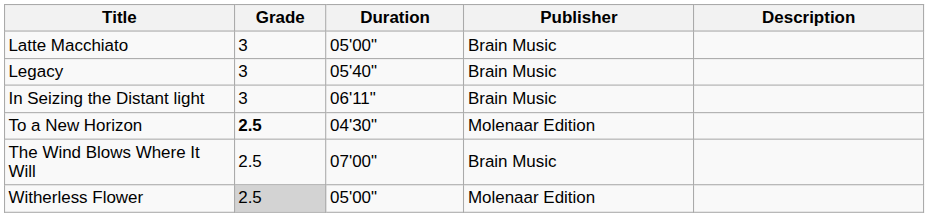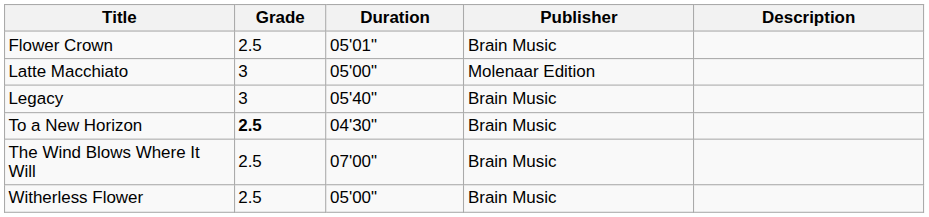+ row: Flower Crown | 2.5 | 05'01" | Brain Music
Latte Macchiato | Publisher: Brain Music -> Molenaar Edition
- row: In Seizing the Distant light | 3 | 06'11" | Brain Music
To a New Horizon | Publisher: Molenaar Edition -> Brain Music
Witherless Flower | Grade: lightgrey background -> no background
Witherless Flower | Publisher: Molenaar Edition -> Brain Music
